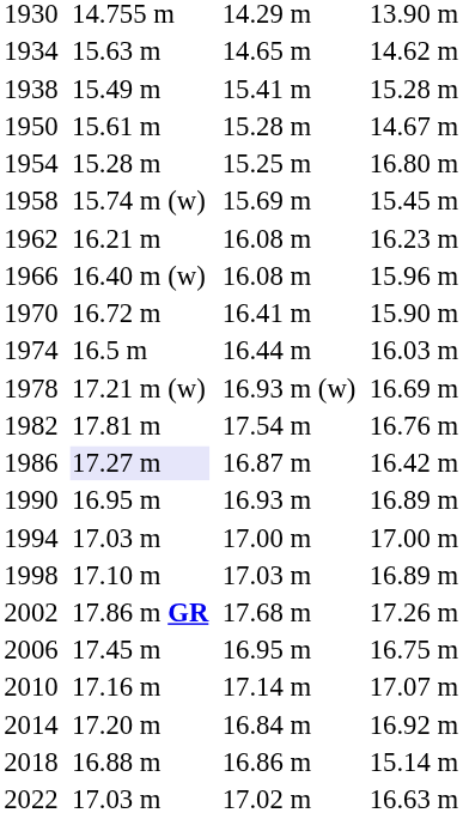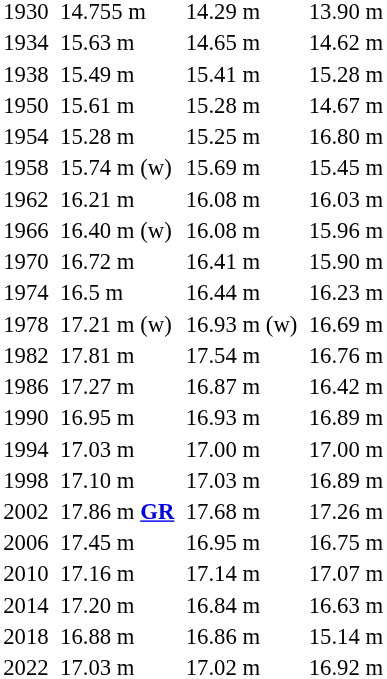1962 | column 7: 16.23 m -> 16.03 m
1974 | column 7: 16.03 m -> 16.23 m
1986 | column 3: lavender background -> no background
2014 | column 7: 16.92 m -> 16.63 m
2022 | column 7: 16.63 m -> 16.92 m
